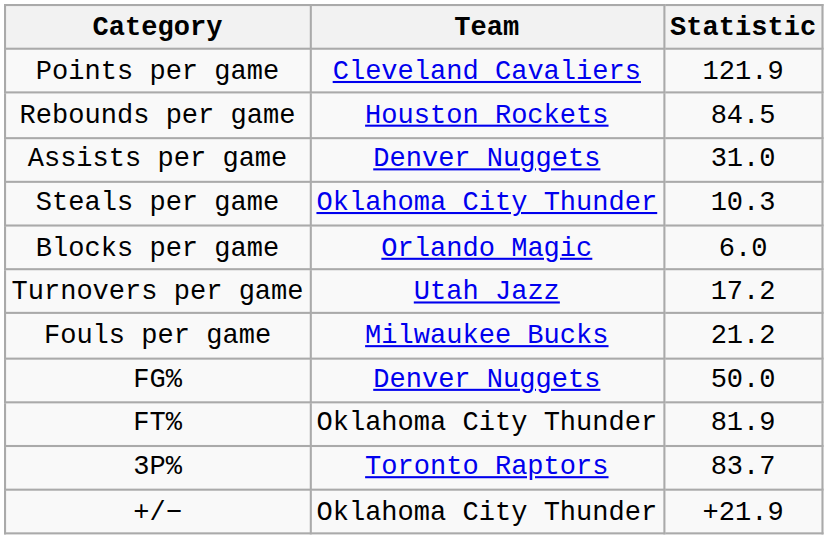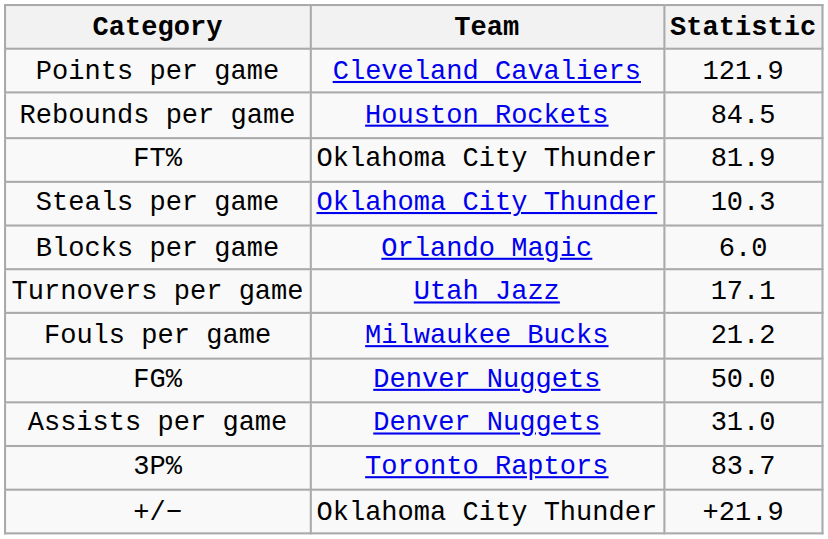rows swapped: Assists per game <-> FT%
Turnovers per game | Statistic: 17.2 -> 17.1
